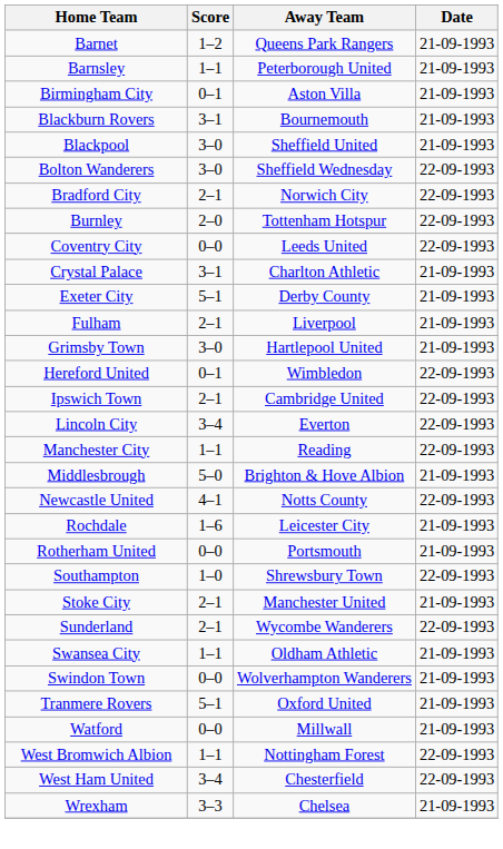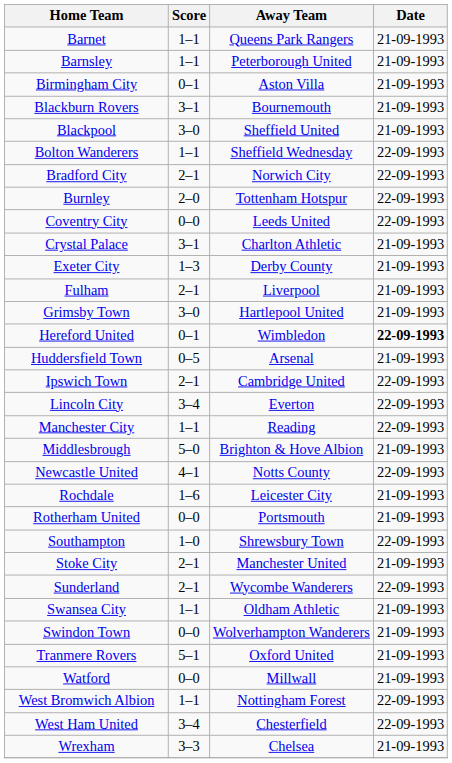Barnet | Score: 1–2 -> 1–1
Bolton Wanderers | Score: 3–0 -> 1–1
Exeter City | Score: 5–1 -> 1–3
Hereford United | Date: normal -> bold
+ row: Huddersfield Town | 0–5 | Arsenal | 21-09-1993
